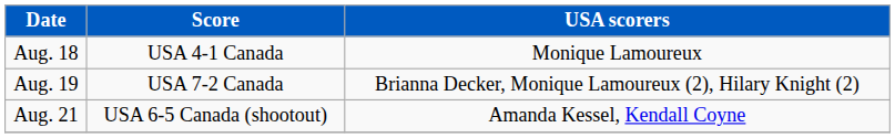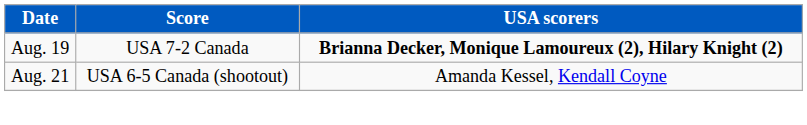- row: Aug. 18 | USA 4-1 Canada | Monique Lamoureux
Aug. 19 | USA scorers: normal -> bold
